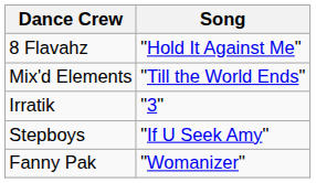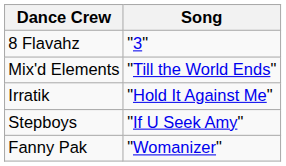8 Flavahz | Song: "Hold It Against Me" -> "3"
Irratik | Song: "3" -> "Hold It Against Me"
